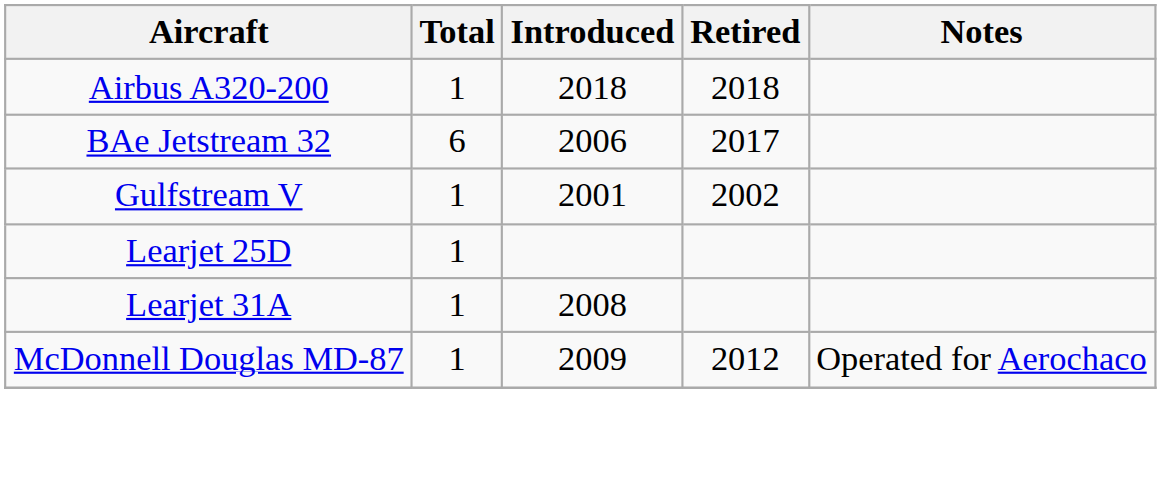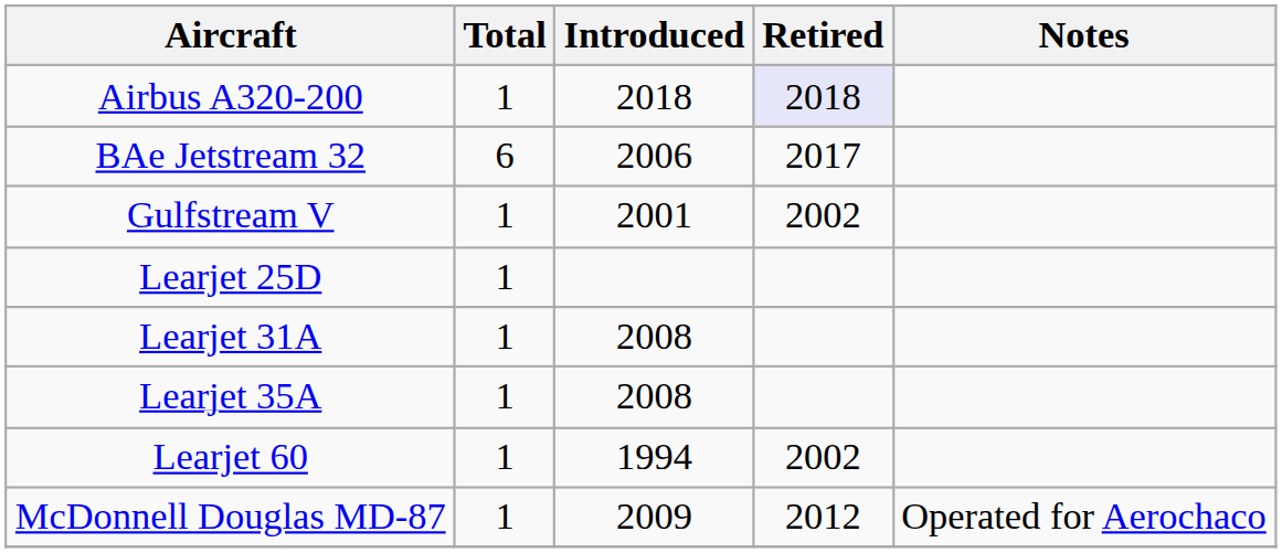Airbus A320-200 | Retired: no background -> lavender background
+ row: Learjet 35A | 1 | 2008
+ row: Learjet 60 | 1 | 1994 | 2002
